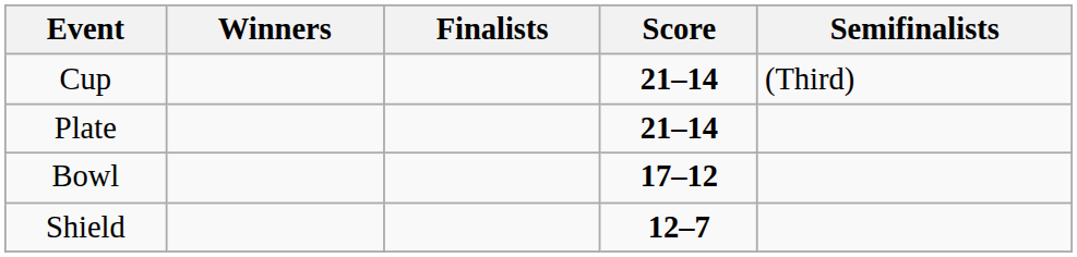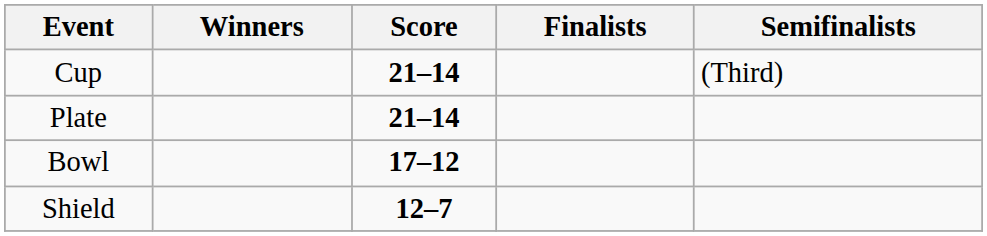columns swapped: Score <-> Finalists
